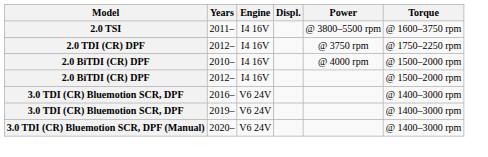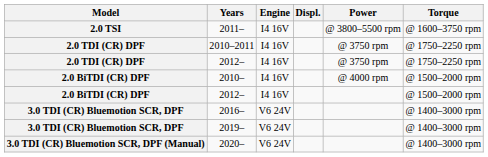+ row: 2.0 TDI (CR) DPF | 2010–2011 | I4 16V | @ 3750 rpm | @ 1750–2250 rpm
